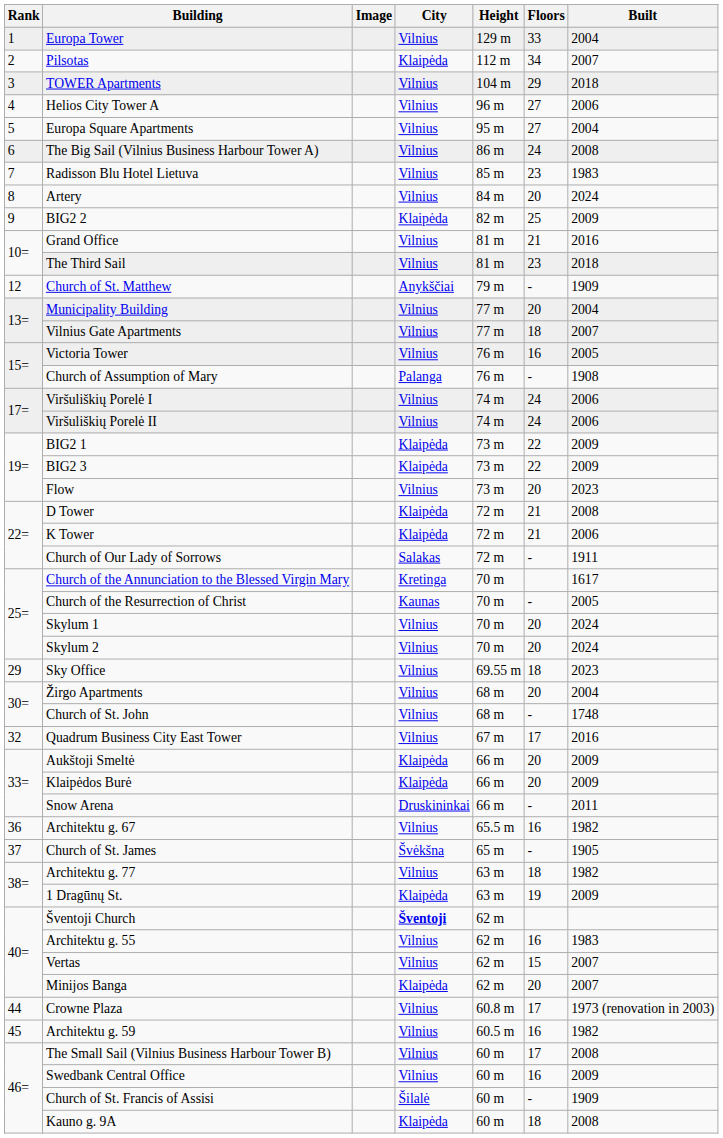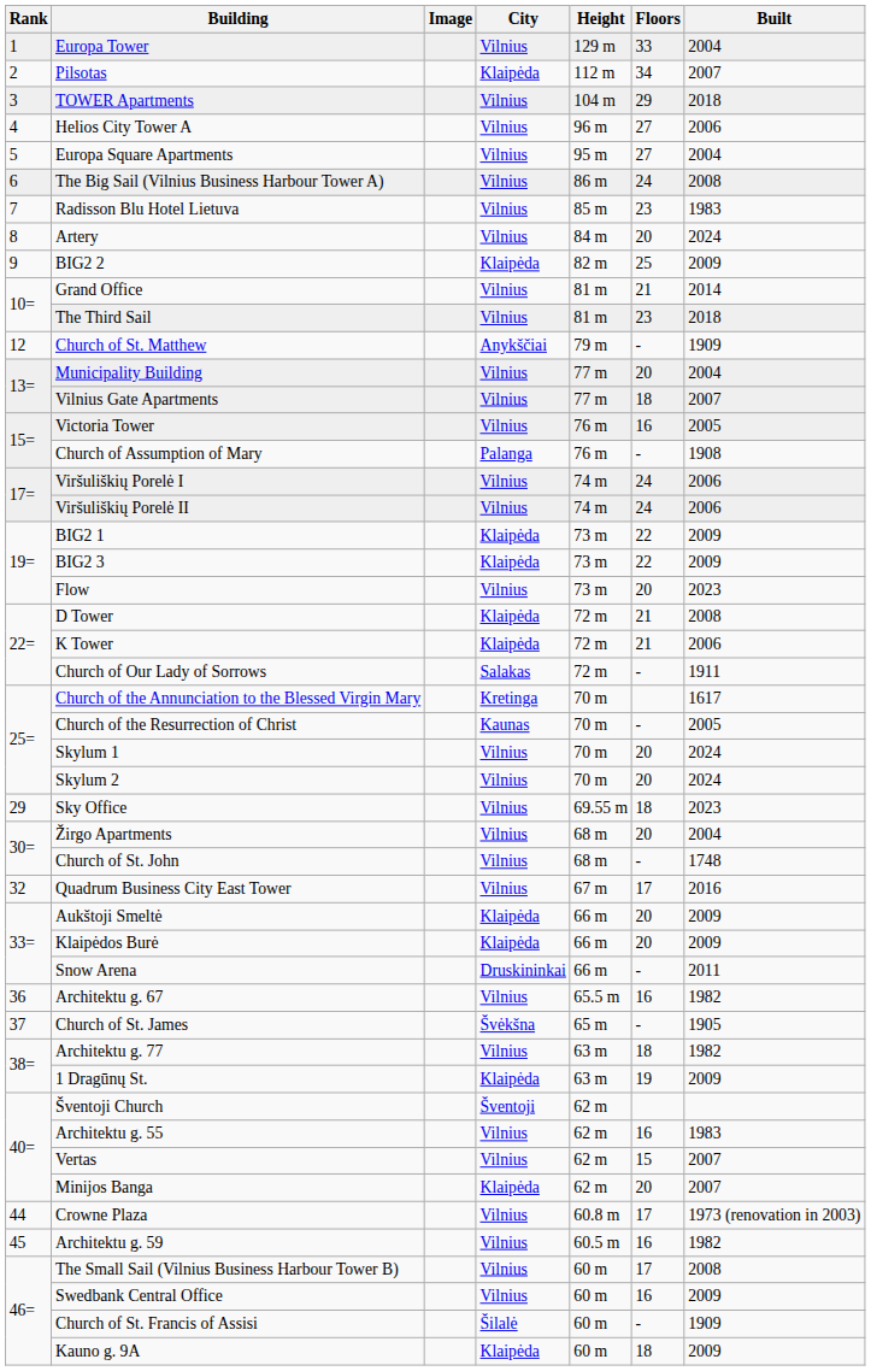Grand Office | Built: 2016 -> 2014
Šventoji Church | City: bold -> normal
Kauno g. 9A | Built: 2008 -> 2009
